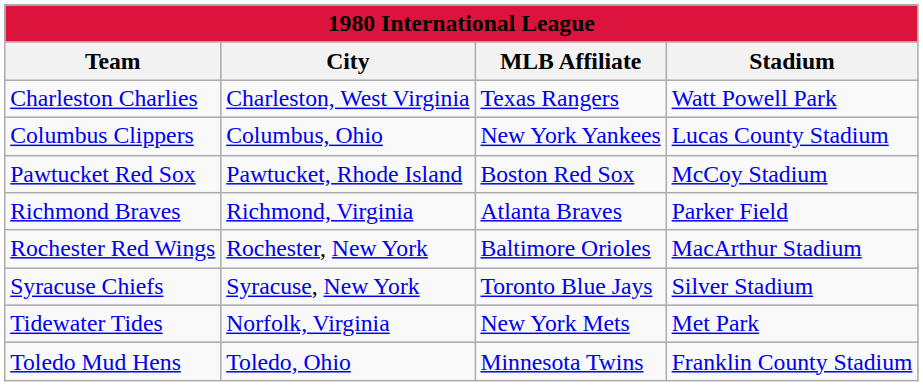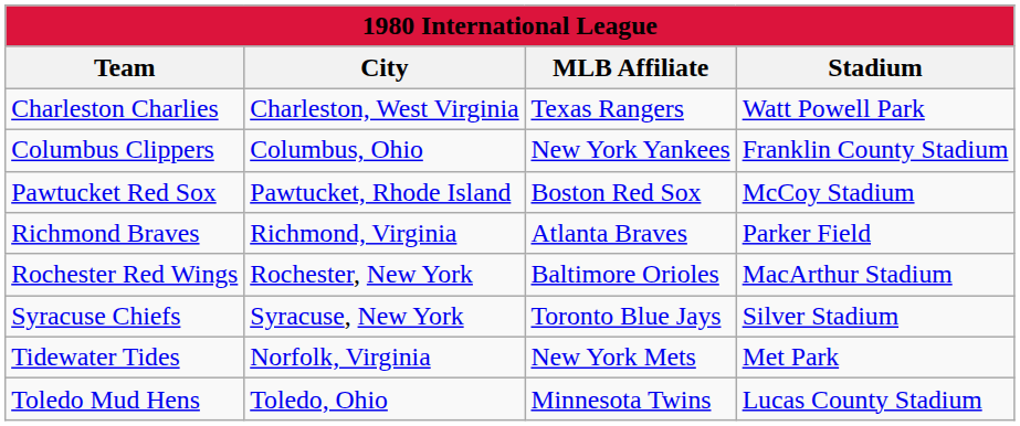Columbus Clippers | Stadium: Lucas County Stadium -> Franklin County Stadium
Toledo Mud Hens | Stadium: Franklin County Stadium -> Lucas County Stadium
